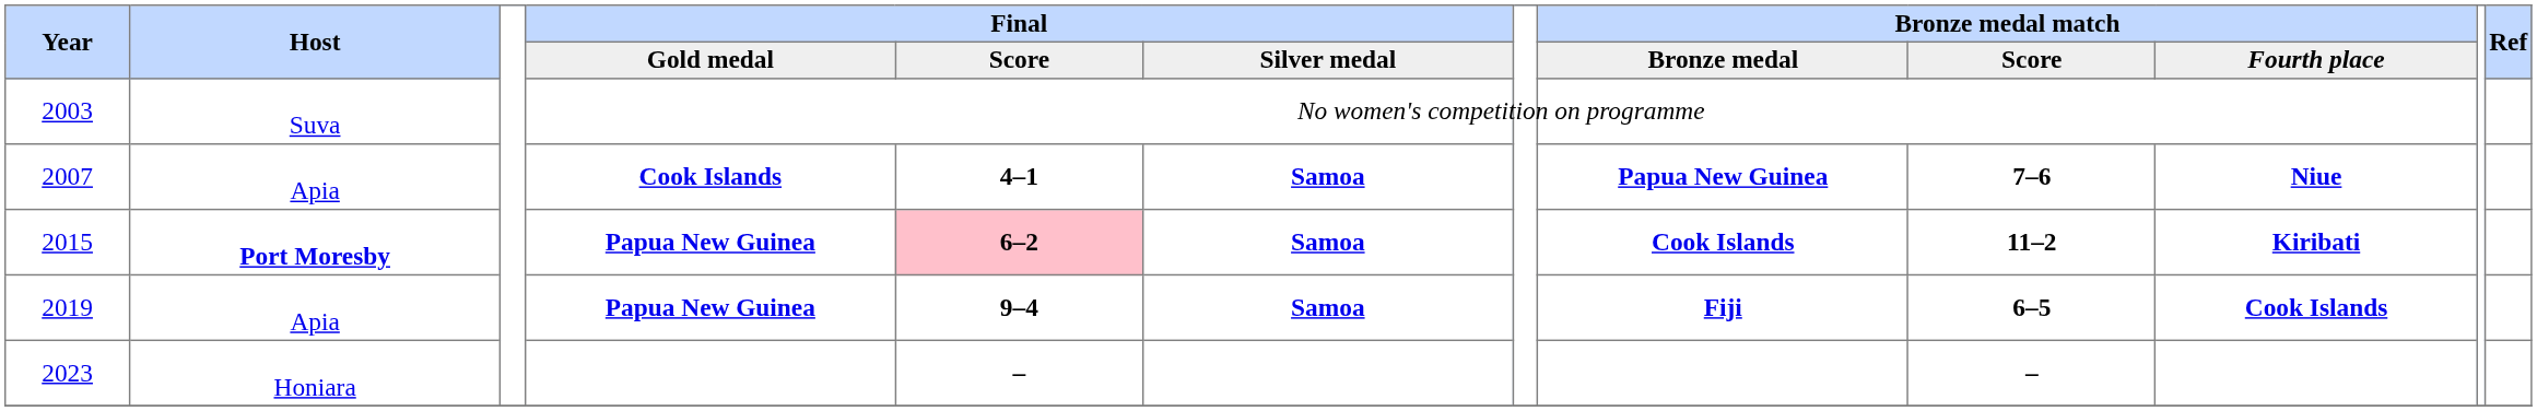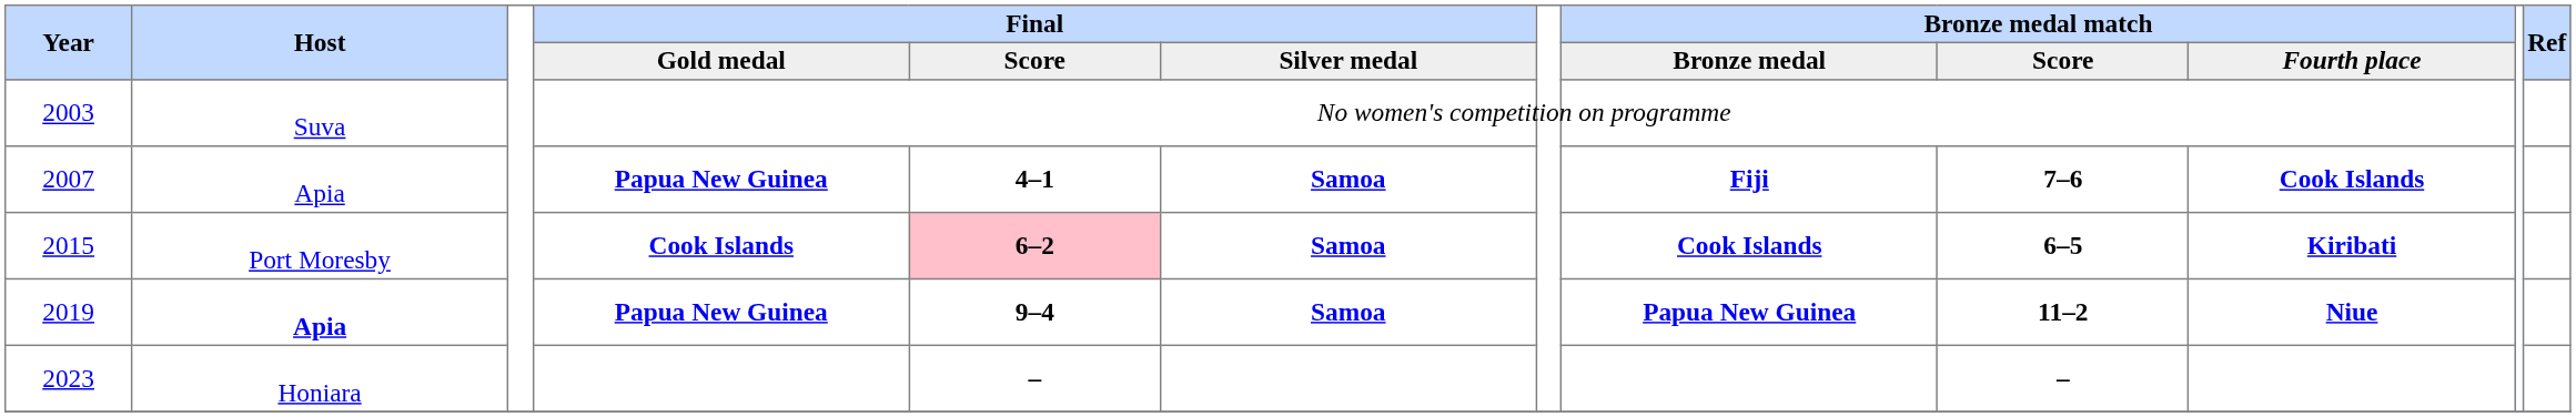2007 | Final / Gold medal: Cook Islands -> Papua New Guinea
2007 | Bronze medal match / Bronze medal: Papua New Guinea -> Fiji
2007 | Bronze medal match / Fourth place: Niue -> Cook Islands
2015 | Host: bold -> normal
2015 | Final / Gold medal: Papua New Guinea -> Cook Islands
2015 | Bronze medal match / Score: 11–2 -> 6–5
2019 | Host: normal -> bold
2019 | Bronze medal match / Bronze medal: Fiji -> Papua New Guinea
2019 | Bronze medal match / Score: 6–5 -> 11–2
2019 | Bronze medal match / Fourth place: Cook Islands -> Niue
